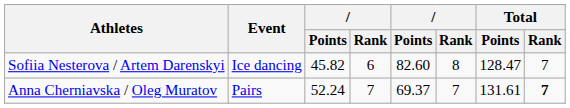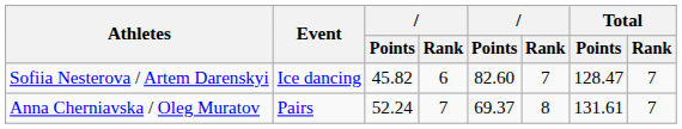Sofiia Nesterova / Artem Darenskyi | column 6: 8 -> 7
Anna Cherniavska / Oleg Muratov | column 6: 7 -> 8
Anna Cherniavska / Oleg Muratov | Total / Rank: bold -> normal
